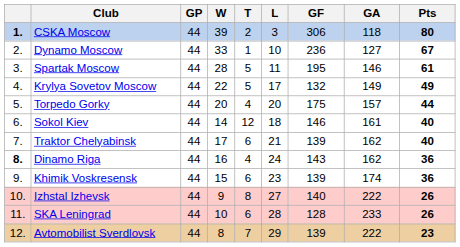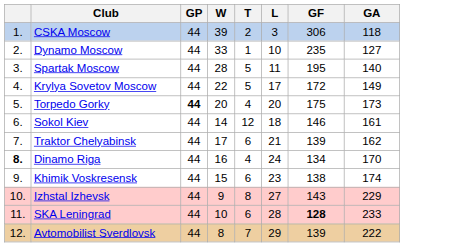- column: Pts | 80 | 67 | 61 | 49 | 44 | 40 | 40 | 36 | 36 | 26 | 26 | 23
CSKA Moscow | column 1: bold -> normal
Dynamo Moscow | GF: 236 -> 235
Spartak Moscow | GA: 146 -> 140
Krylya Sovetov Moscow | GF: 132 -> 172
Torpedo Gorky | GP: normal -> bold
Torpedo Gorky | GA: 157 -> 173
Dinamo Riga | GF: 143 -> 134
Dinamo Riga | GA: 162 -> 170
Khimik Voskresensk | GF: 139 -> 138
Izhstal Izhevsk | GF: 140 -> 143
Izhstal Izhevsk | GA: 222 -> 229
SKA Leningrad | GF: normal -> bold
